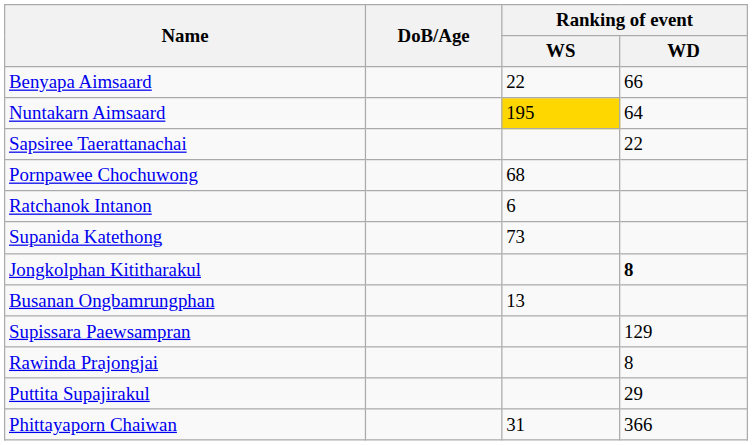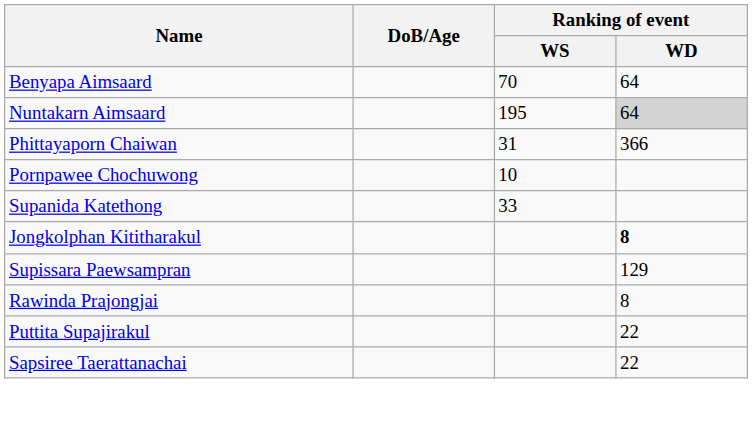Benyapa Aimsaard | Ranking of event / WS: 22 -> 70
Benyapa Aimsaard | Ranking of event / WD: 66 -> 64
Nuntakarn Aimsaard | Ranking of event / WS: gold background -> no background
Nuntakarn Aimsaard | Ranking of event / WD: no background -> lightgrey background
rows swapped: Phittayaporn Chaiwan <-> Sapsiree Taerattanachai
Pornpawee Chochuwong | Ranking of event / WS: 68 -> 10
- row: Ratchanok Intanon | 6
Supanida Katethong | Ranking of event / WS: 73 -> 33
- row: Busanan Ongbamrungphan | 13
Puttita Supajirakul | Ranking of event / WD: 29 -> 22
